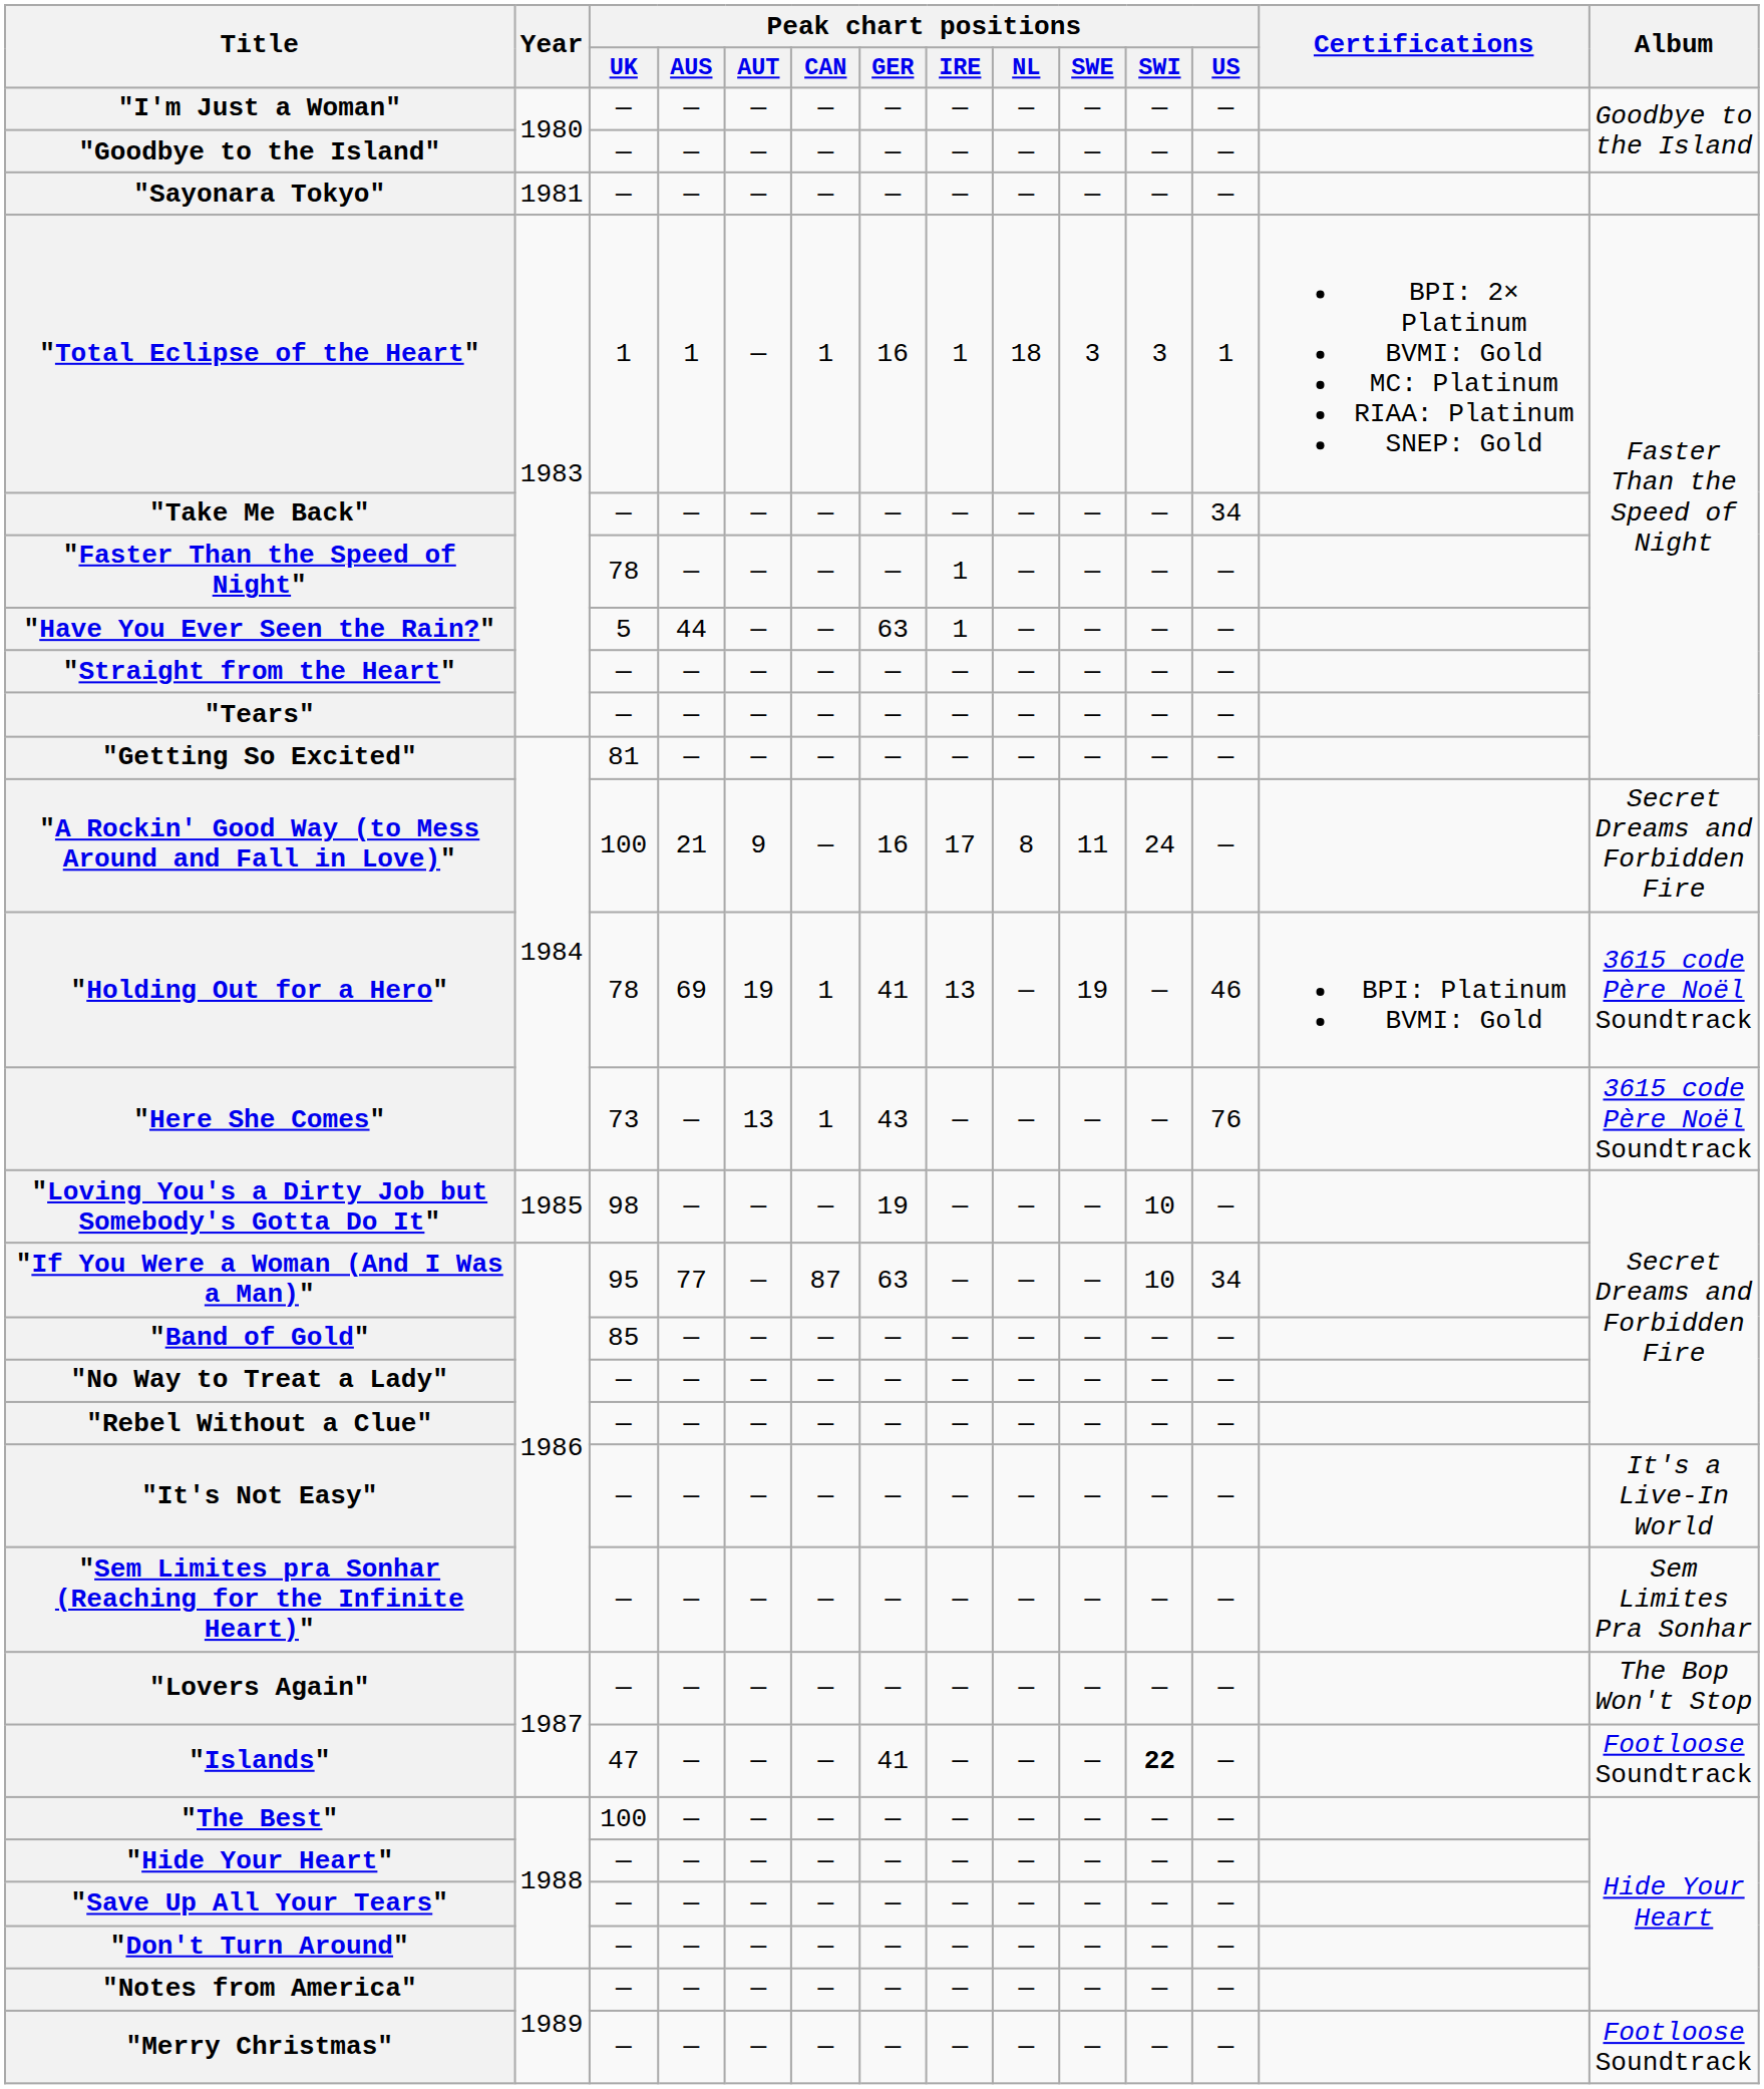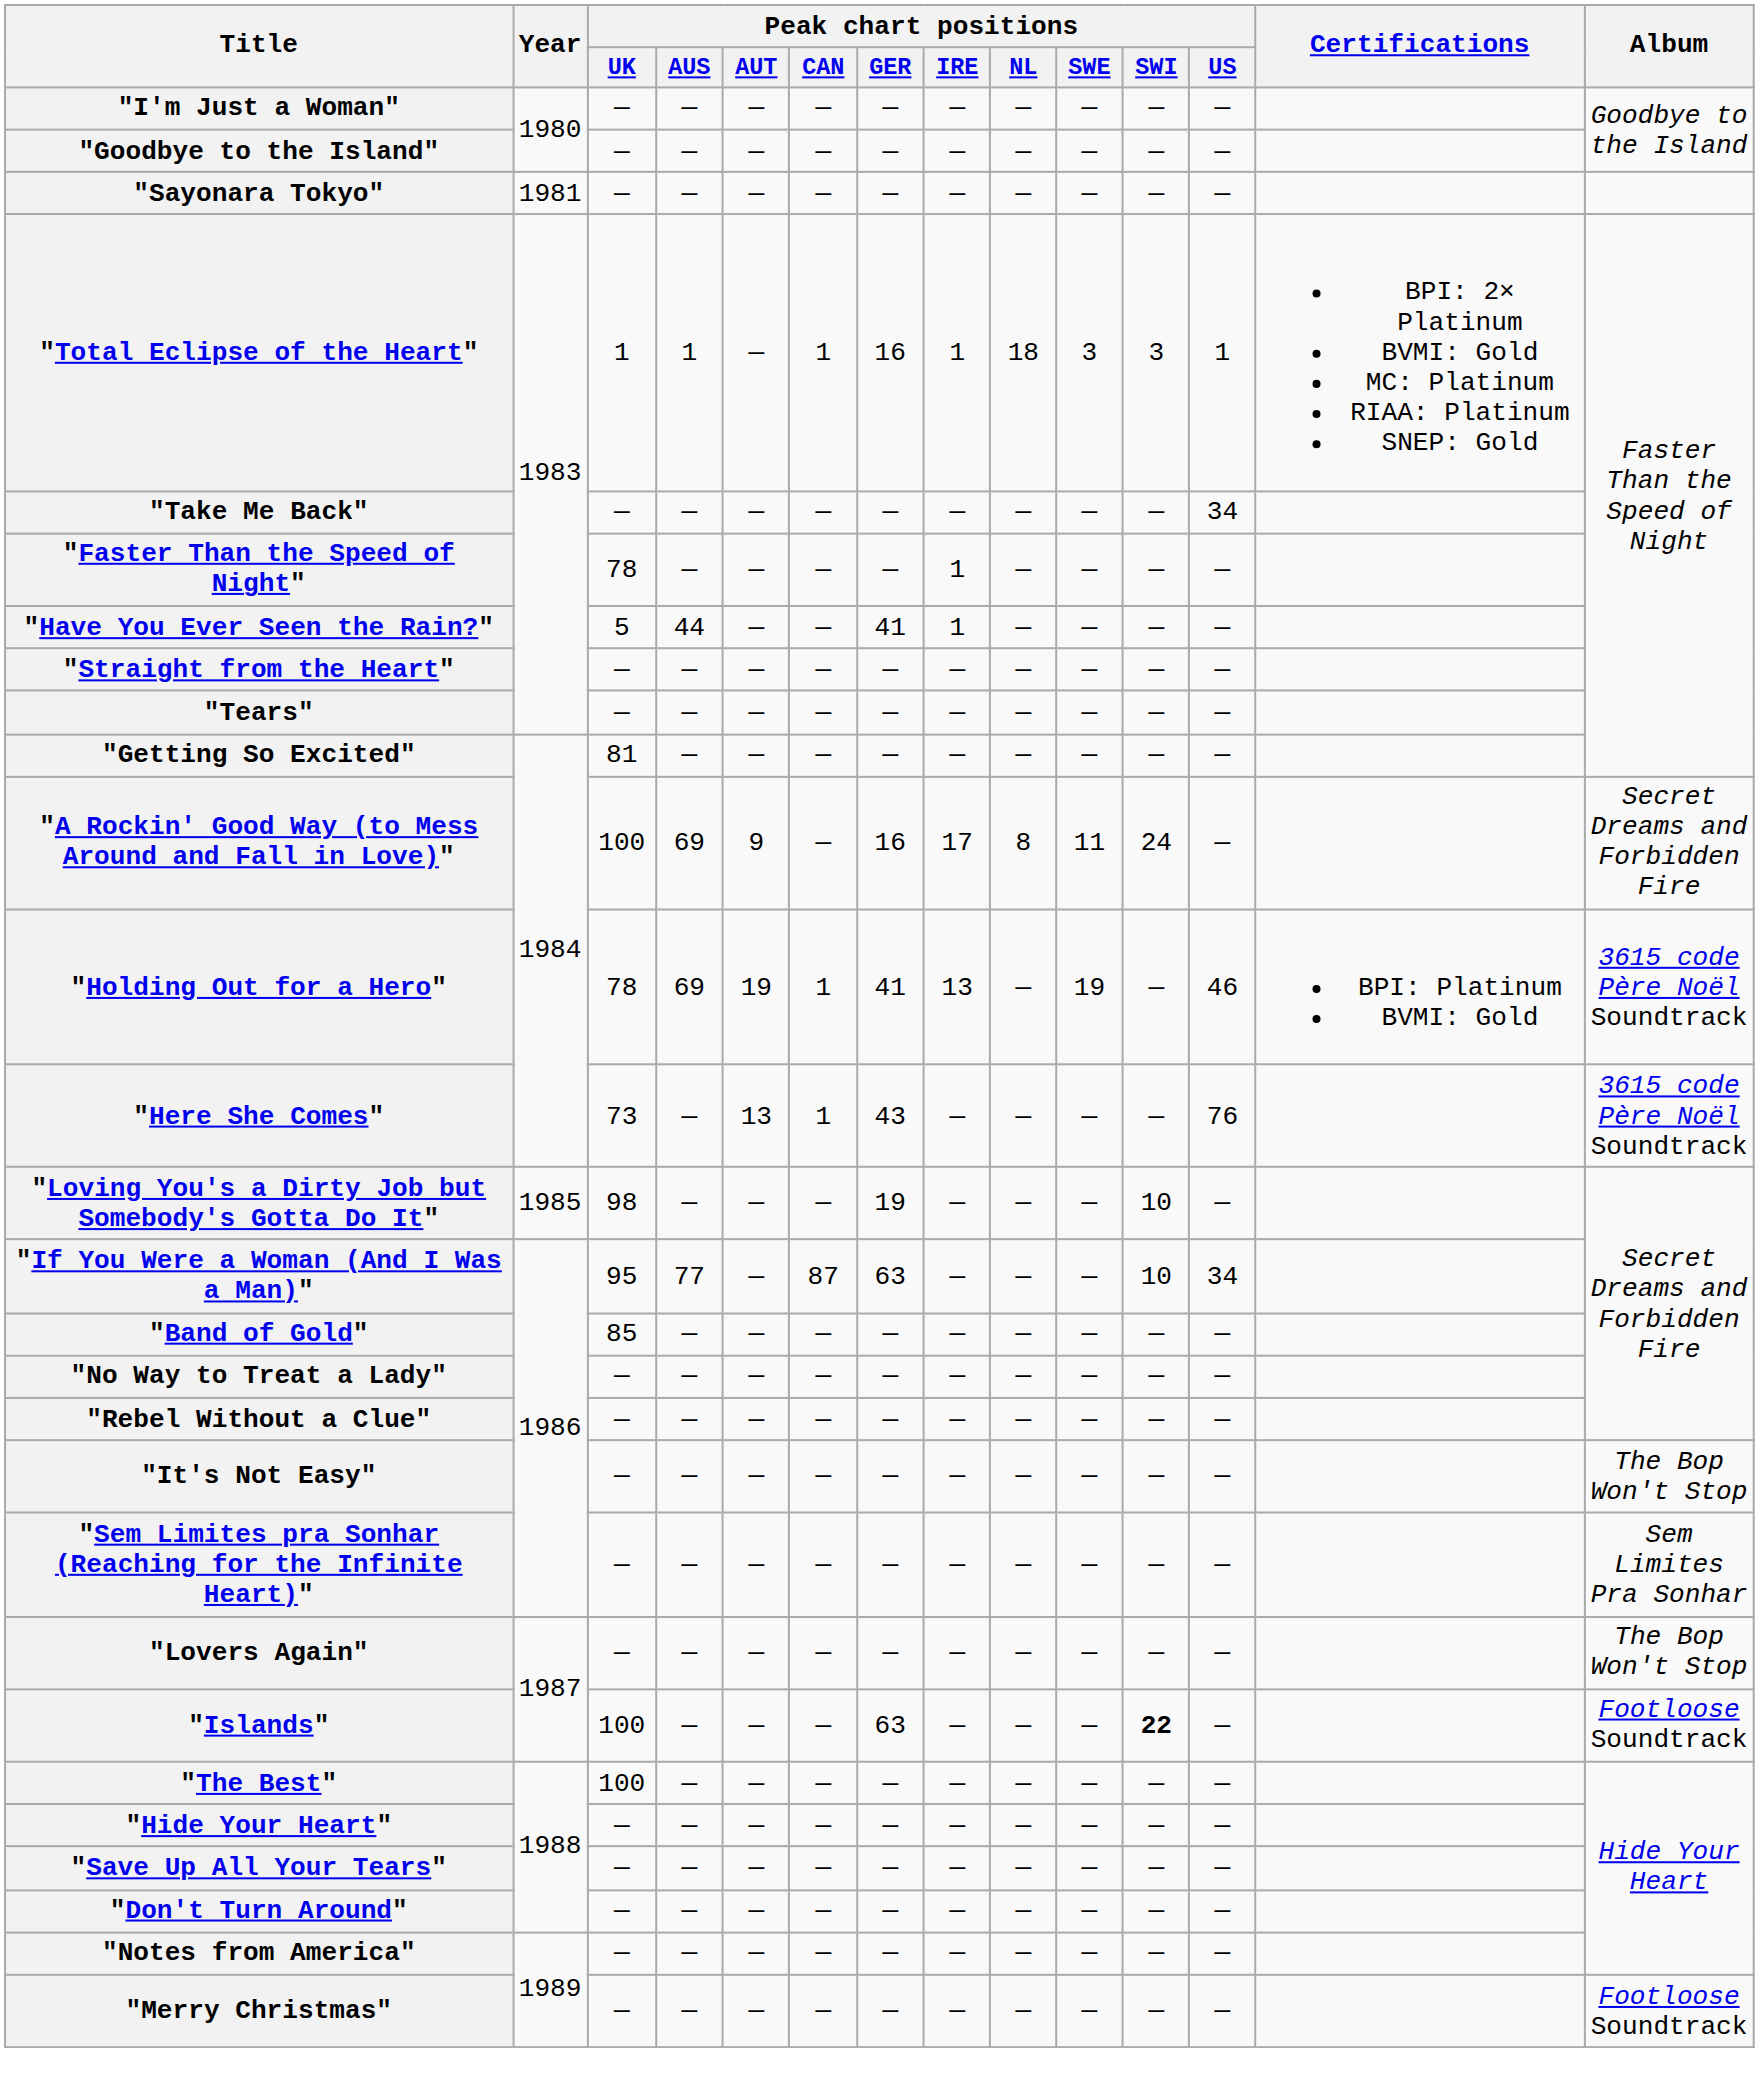"Have You Ever Seen the Rain?" | Peak chart positions / GER: 63 -> 41
"A Rockin' Good Way (to Mess Around and Fall in Love)" | Peak chart positions / AUS: 21 -> 69
"It's Not Easy" | Album: It's a Live-In World -> The Bop Won't Stop
"Islands" | Peak chart positions / UK: 47 -> 100
"Islands" | Peak chart positions / GER: 41 -> 63
